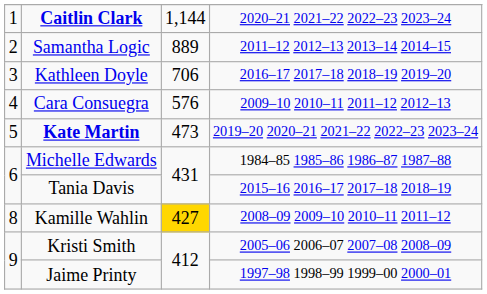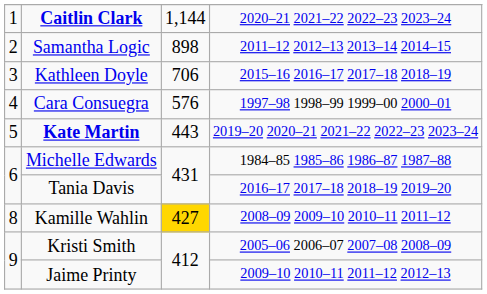Samantha Logic | column 3: 889 -> 898
Kathleen Doyle | column 4: 2016–17 2017–18 2018–19 2019–20 -> 2015–16 2016–17 2017–18 2018–19
Cara Consuegra | column 4: 2009–10 2010–11 2011–12 2012–13 -> 1997–98 1998–99 1999–00 2000–01
Kate Martin | column 3: 473 -> 443
Tania Davis | column 4: 2015–16 2016–17 2017–18 2018–19 -> 2016–17 2017–18 2018–19 2019–20
Jaime Printy | column 4: 1997–98 1998–99 1999–00 2000–01 -> 2009–10 2010–11 2011–12 2012–13
